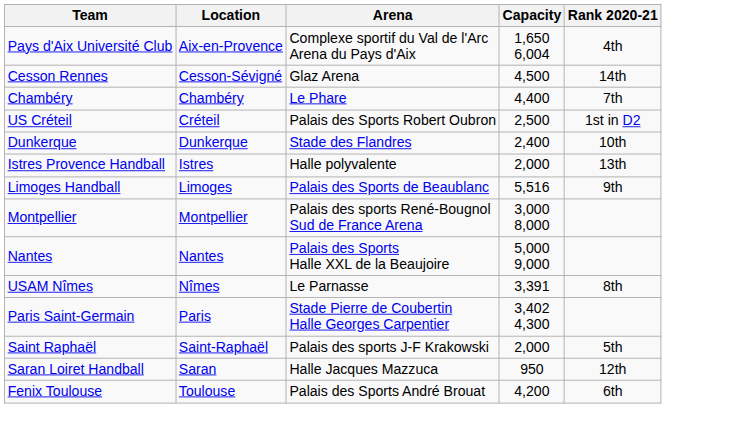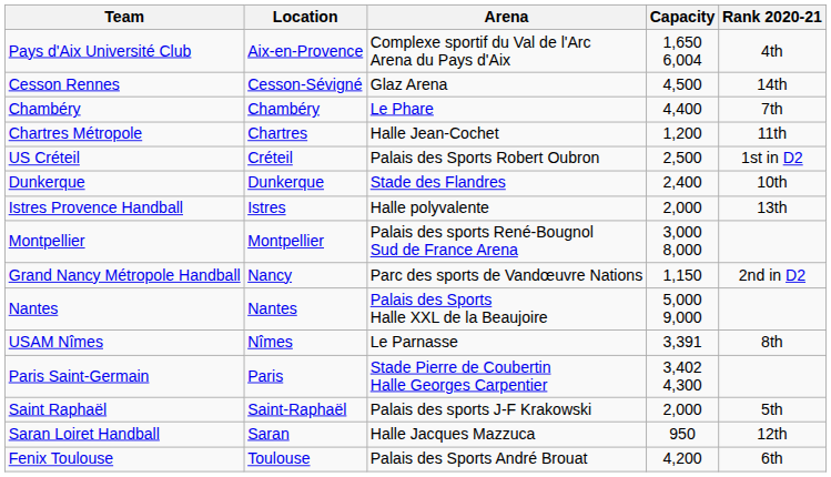+ row: Chartres Métropole | Chartres | Halle Jean-Cochet | 1,200 | 11th
- row: Limoges Handball | Limoges | Palais des Sports de Beaublanc | 5,516 | 9th
+ row: Grand Nancy Métropole Handball | Nancy | Parc des sports de Vandœuvre Nations | 1,150 | 2nd in D2
